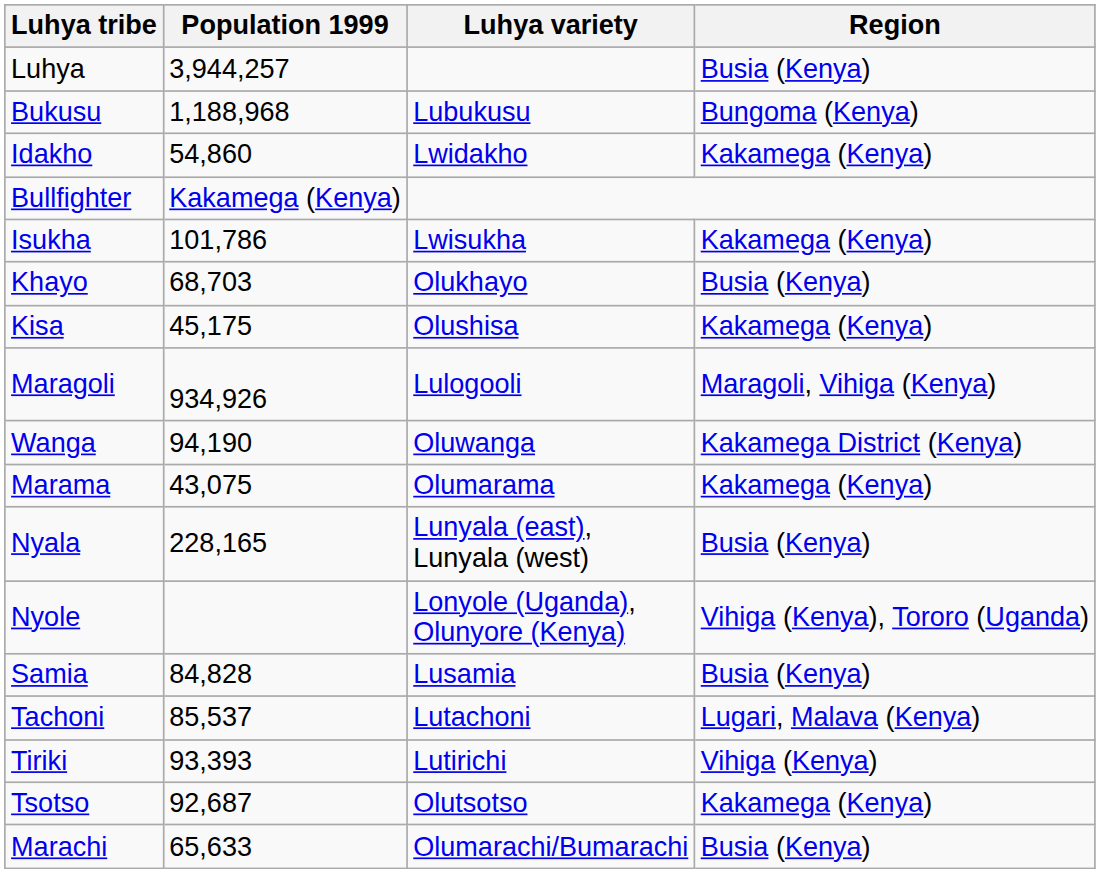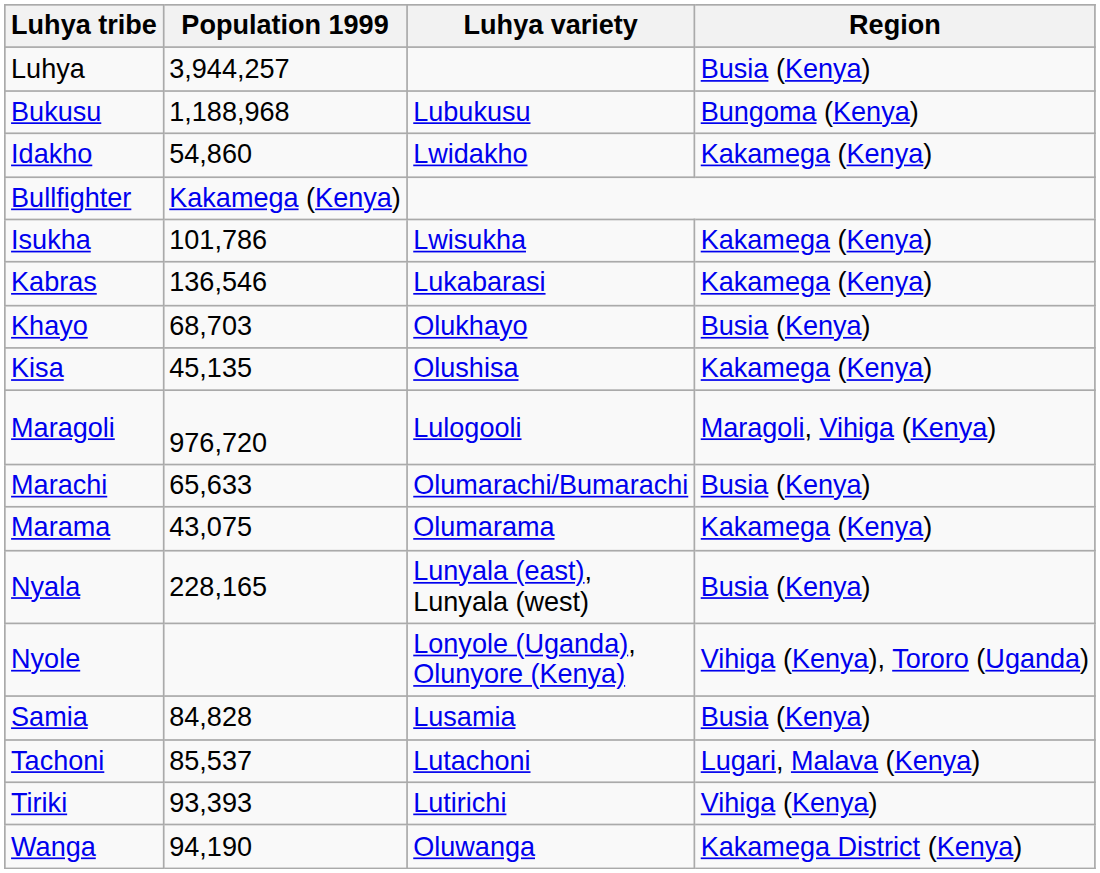+ row: Kabras | 136,546 | Lukabarasi | Kakamega (Kenya)
Kisa | Population 1999: 45,175 -> 45,135
Maragoli | Population 1999: 934,926 -> 976,720
rows swapped: Marachi <-> Wanga
- row: Tsotso | 92,687 | Olutsotso | Kakamega (Kenya)
